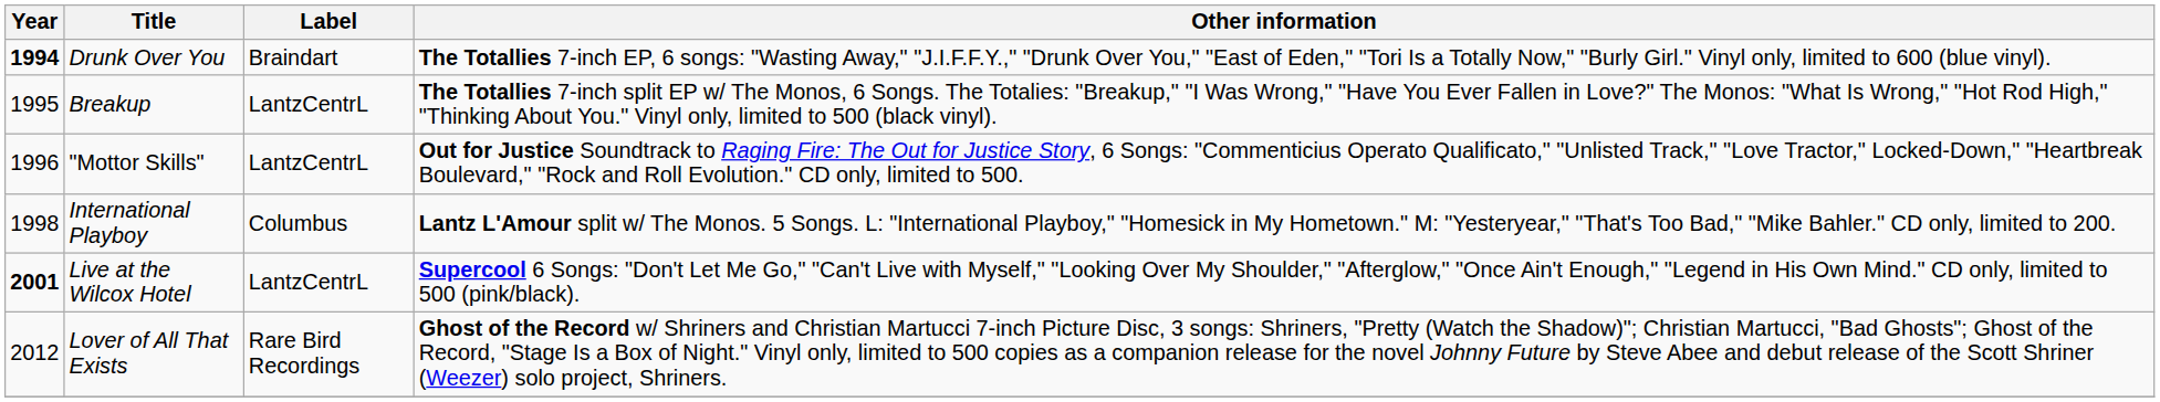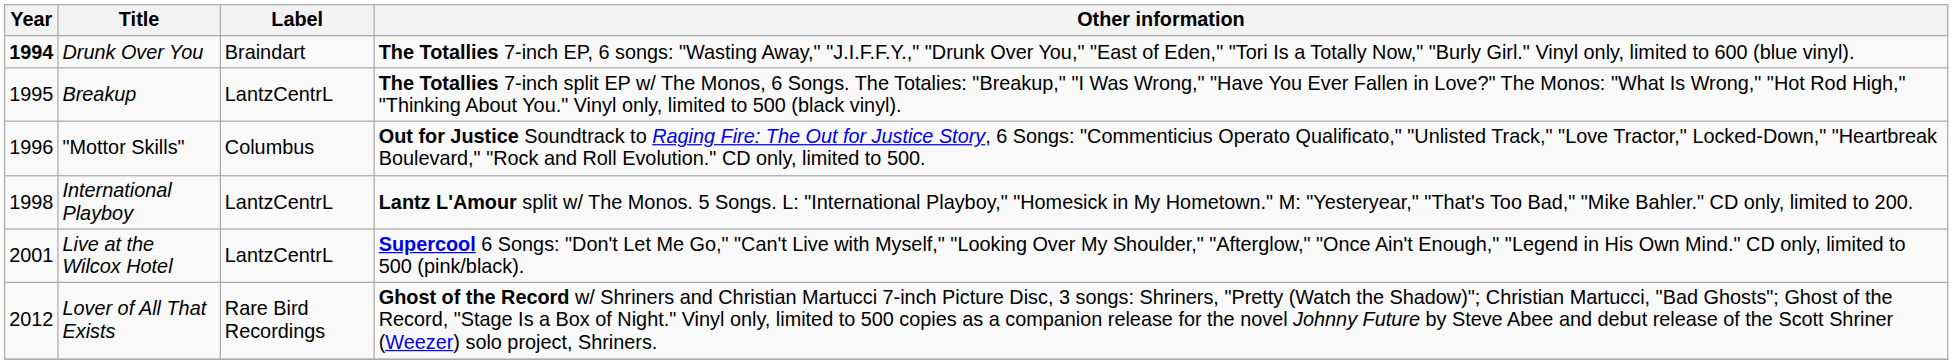"Mottor Skills" | Label: LantzCentrL -> Columbus
International Playboy | Label: Columbus -> LantzCentrL
Live at the Wilcox Hotel | Year: bold -> normal
